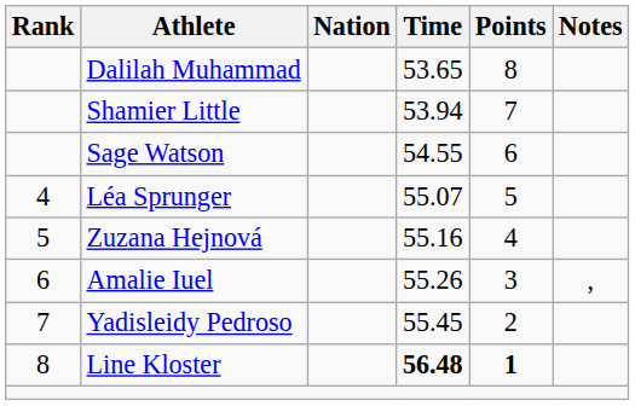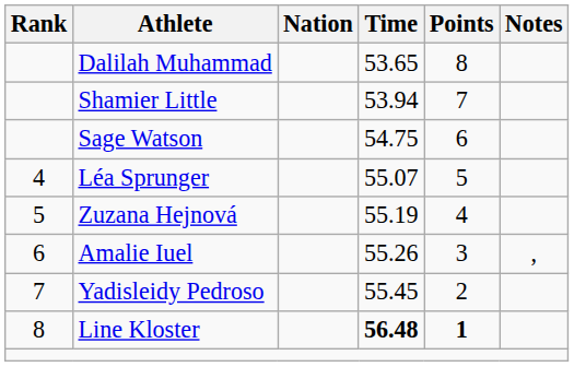Sage Watson | Time: 54.55 -> 54.75
Zuzana Hejnová | Time: 55.16 -> 55.19
